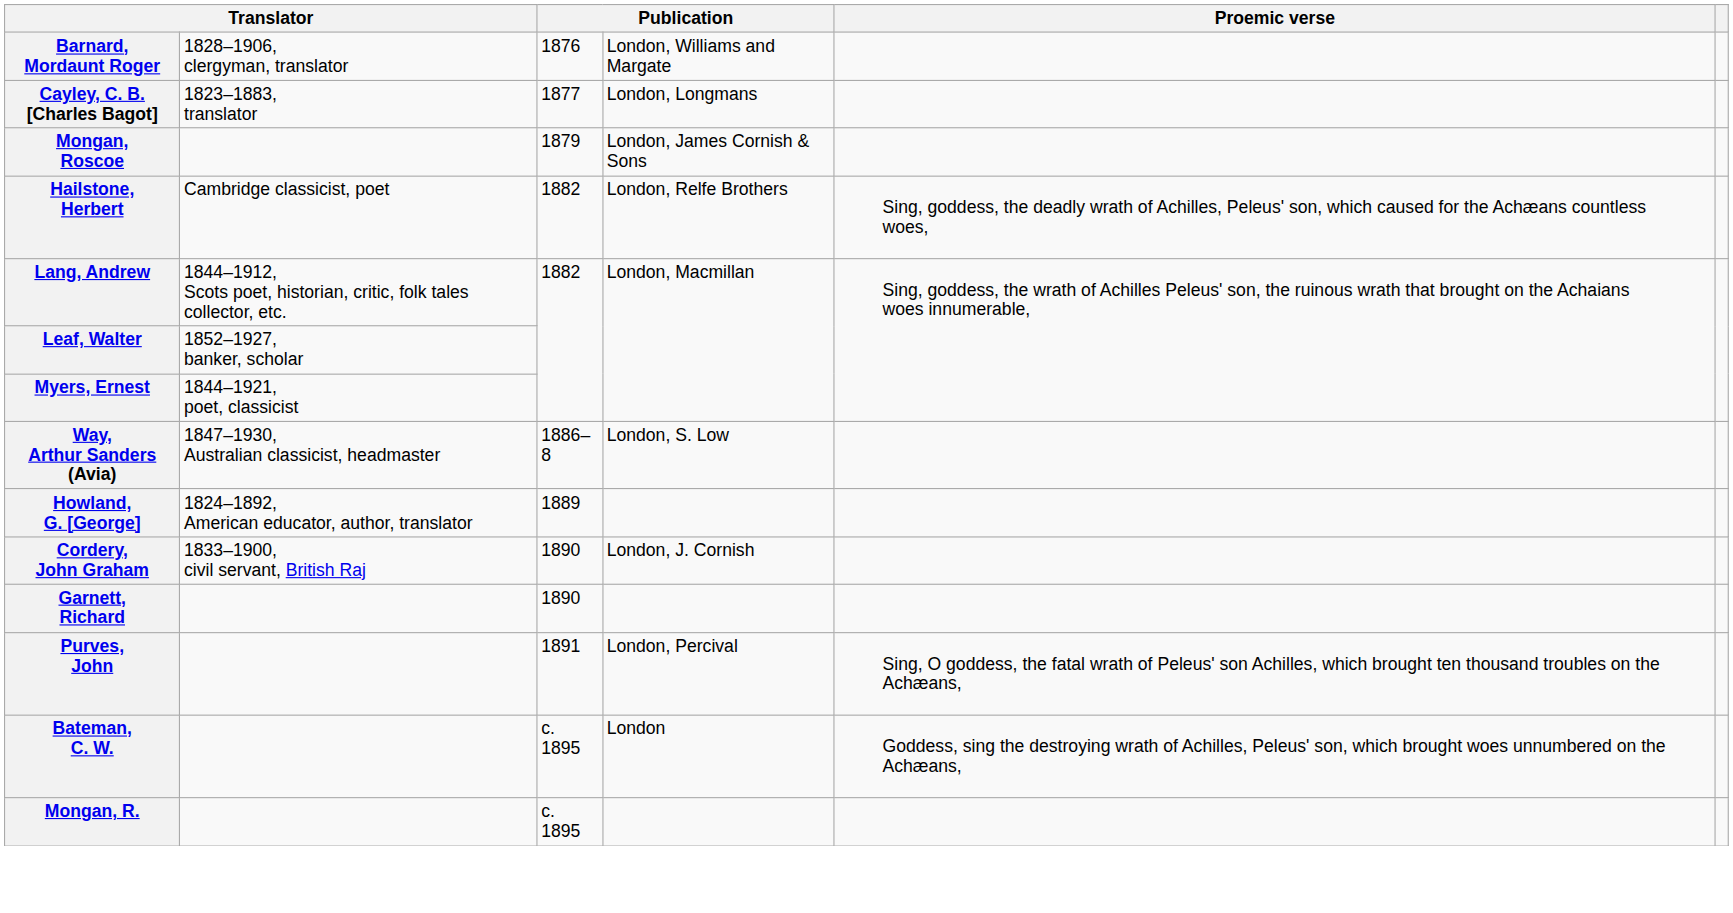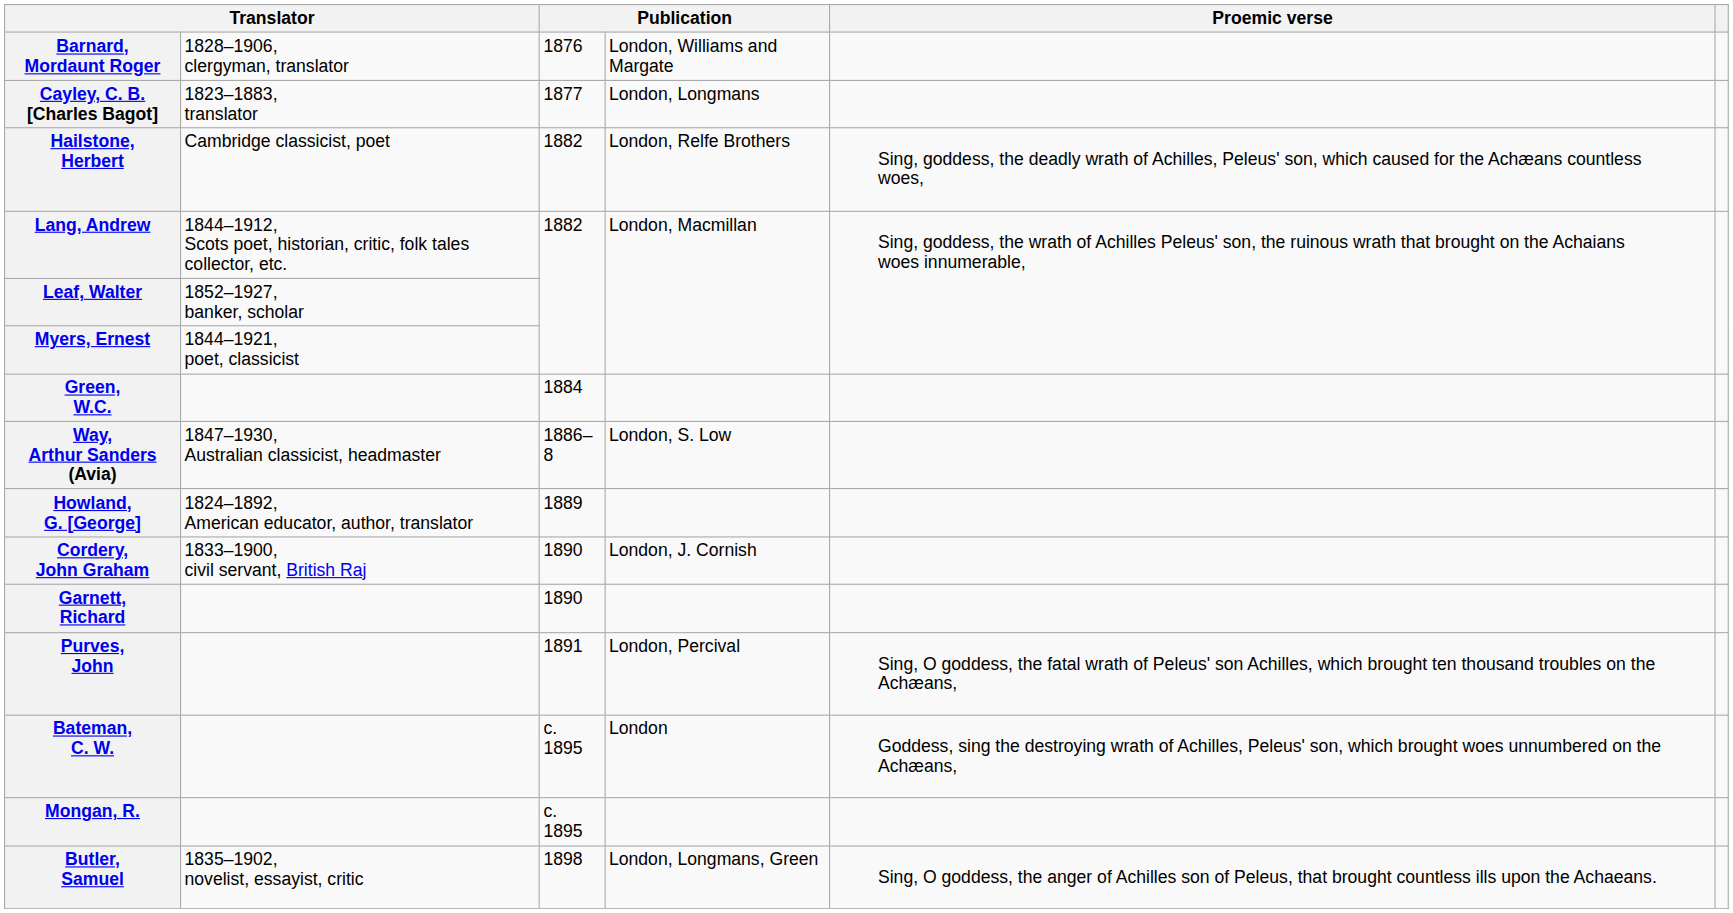- row: Mongan, Roscoe | 1879 | London, James Cornish & Sons
+ row: Green, W.C. | 1884
+ row: Butler, Samuel | 1835–1902, novelist, essayist, critic | 1898 | London, Longmans, Green | Sing, O goddess, the anger of Achilles son of Peleus, that brought countless ills upon the Achaeans.
